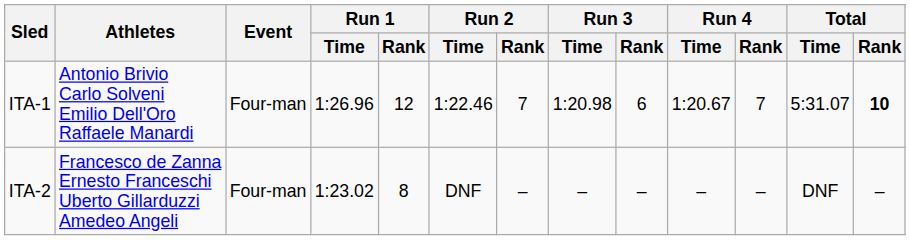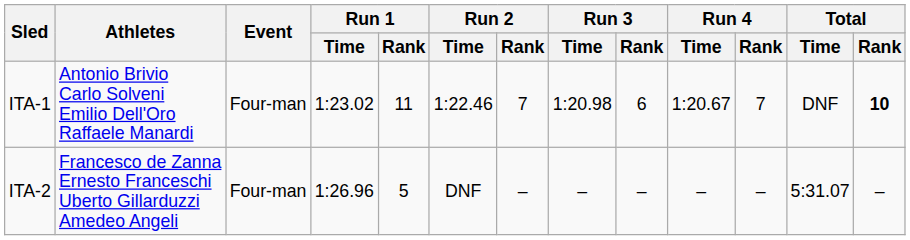ITA-1 | Run 1 / Time: 1:26.96 -> 1:23.02
ITA-1 | Run 1 / Rank: 12 -> 11
ITA-1 | Total / Time: 5:31.07 -> DNF
ITA-2 | Run 1 / Time: 1:23.02 -> 1:26.96
ITA-2 | Run 1 / Rank: 8 -> 5
ITA-2 | Total / Time: DNF -> 5:31.07
